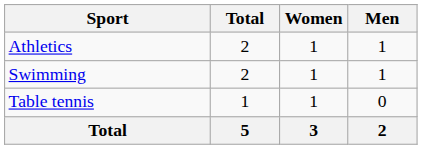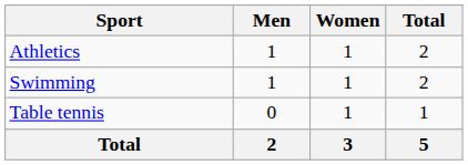columns swapped: Men <-> Total
